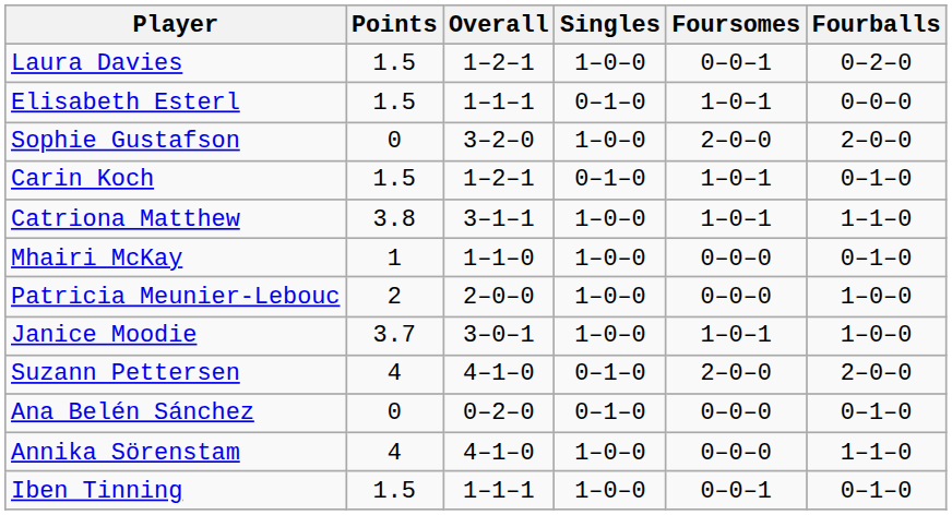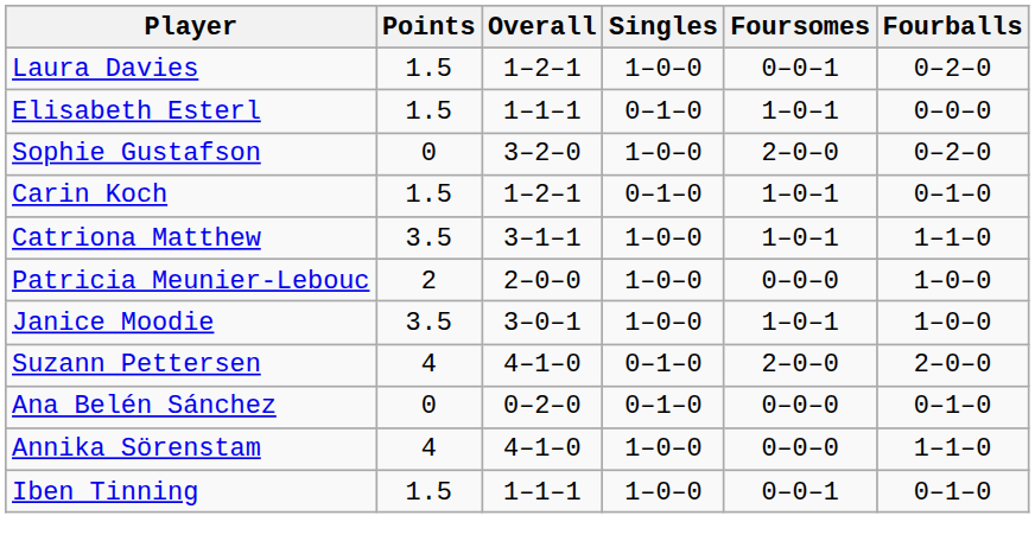Sophie Gustafson | Fourballs: 2–0–0 -> 0–2–0
Catriona Matthew | Points: 3.8 -> 3.5
- row: Mhairi McKay | 1 | 1–1–0 | 1–0–0 | 0–0–0 | 0–1–0
Janice Moodie | Points: 3.7 -> 3.5
